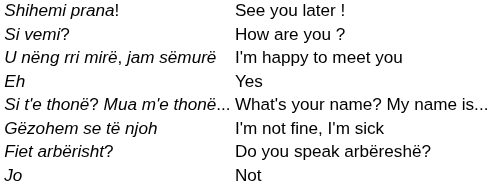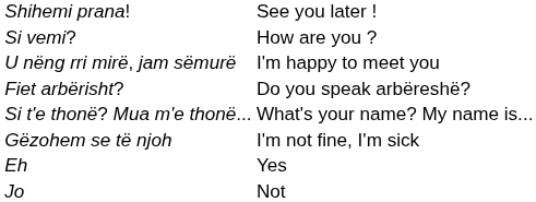rows swapped: Fiet arbërisht? <-> Eh
